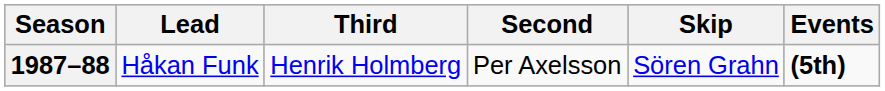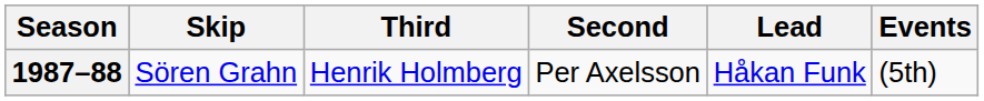columns swapped: Skip <-> Lead
1987–88 | Events: bold -> normal
